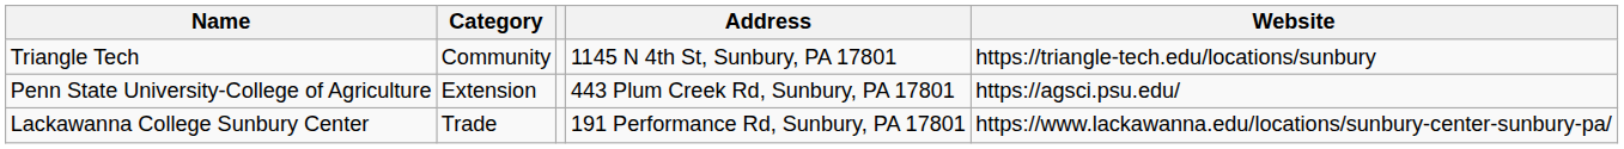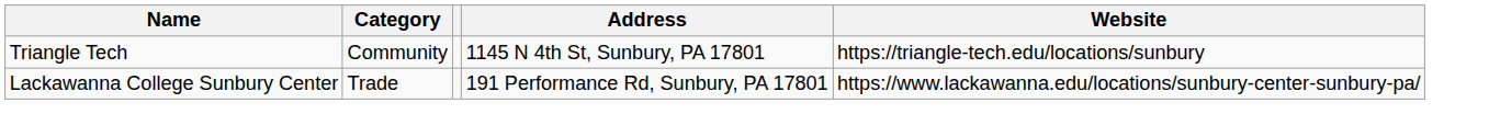- row: Penn State University-College of Agriculture | Extension | 443 Plum Creek Rd, Sunbury, PA 17801 | https://agsci.psu.edu/
